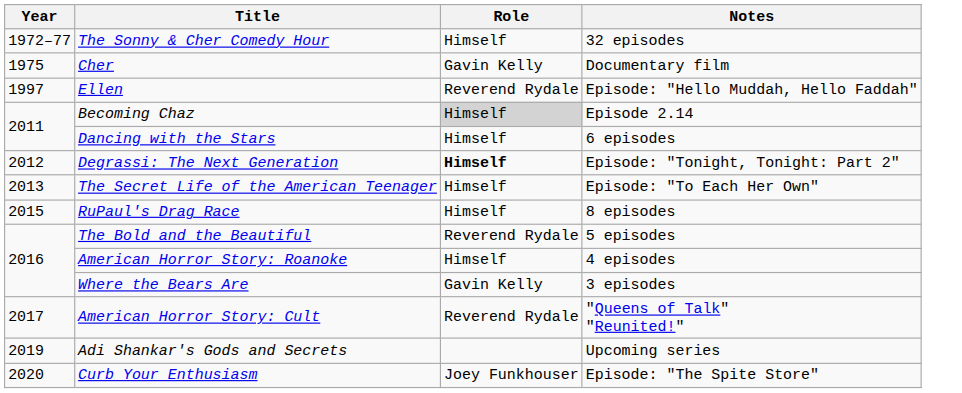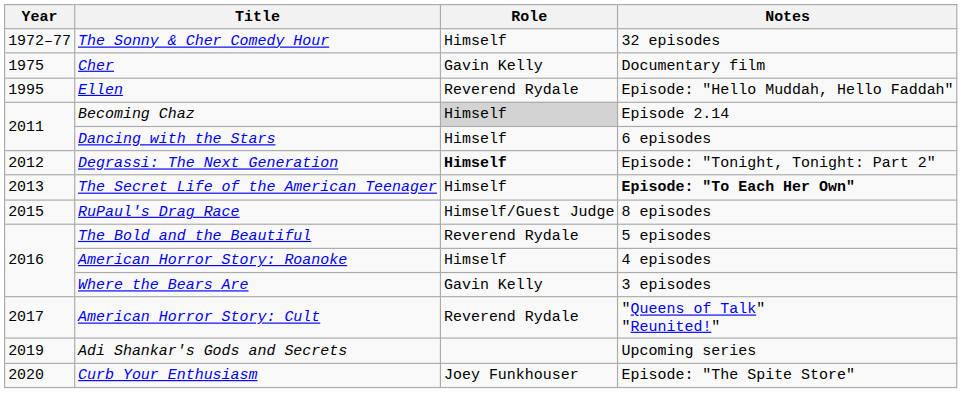Ellen | Year: 1997 -> 1995
The Secret Life of the American Teenager | Notes: normal -> bold
RuPaul's Drag Race | Role: Himself -> Himself/Guest Judge
